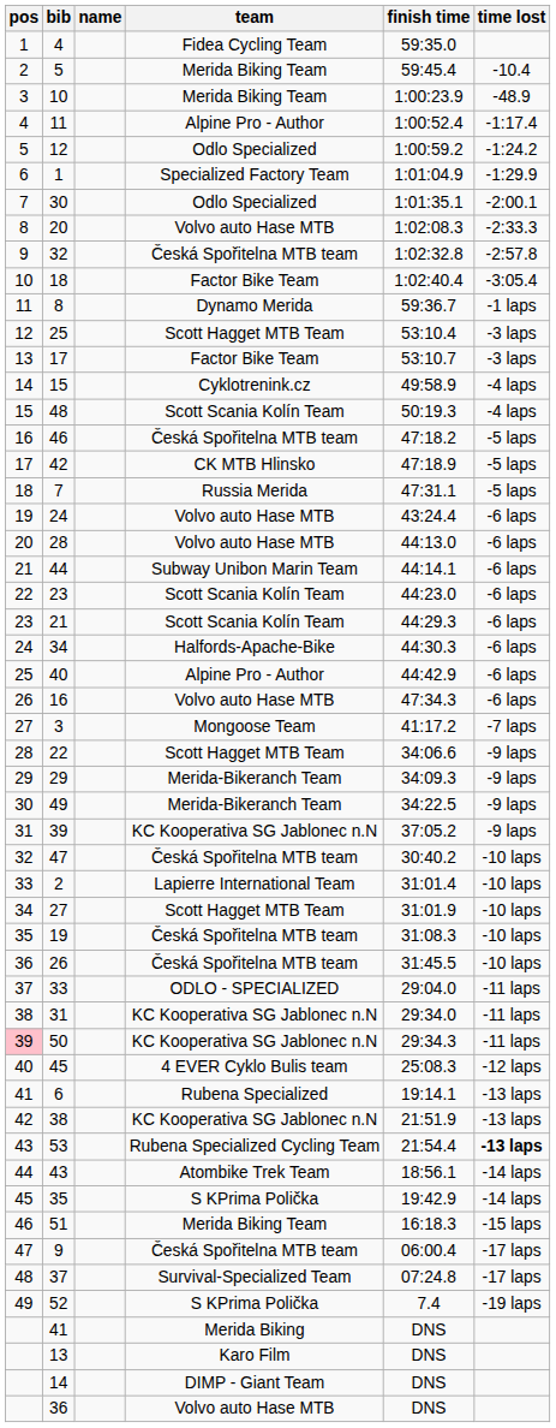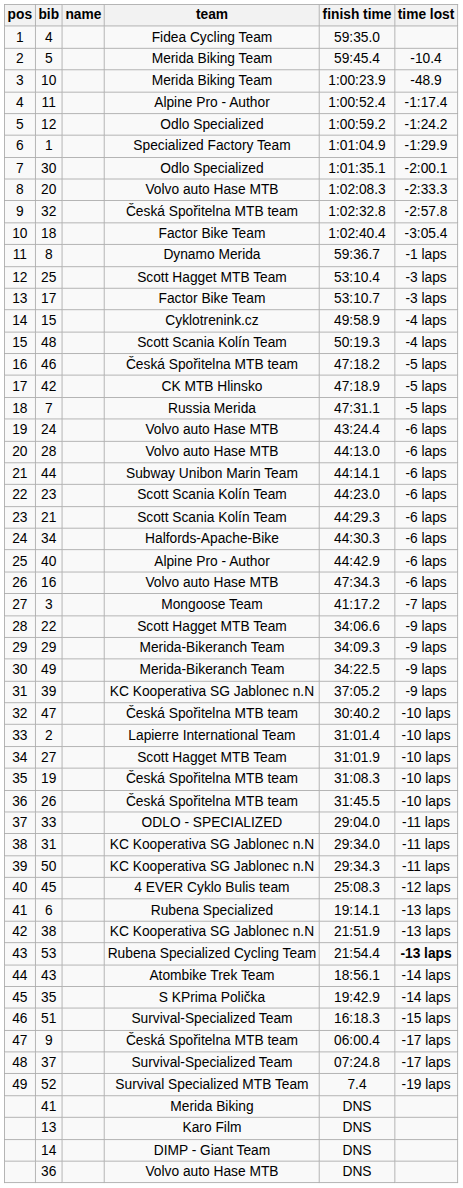50 | pos: pink background -> no background
51 | team: Merida Biking Team -> Survival-Specialized Team
52 | team: S KPrima Polička -> Survival Specialized MTB Team
